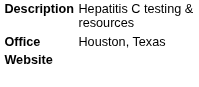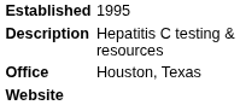+ row: Established | 1995
